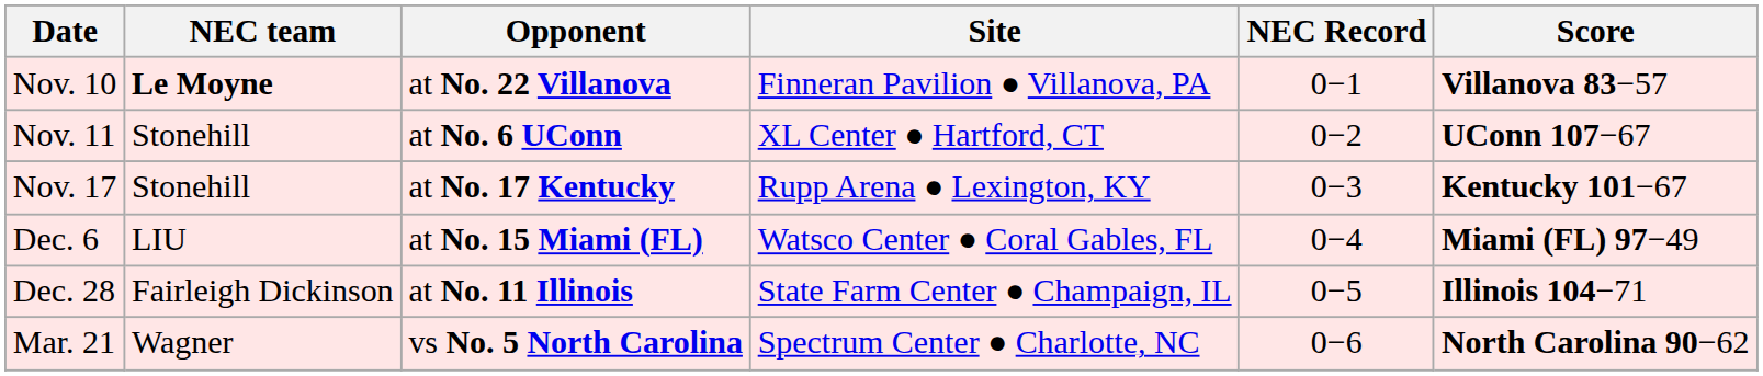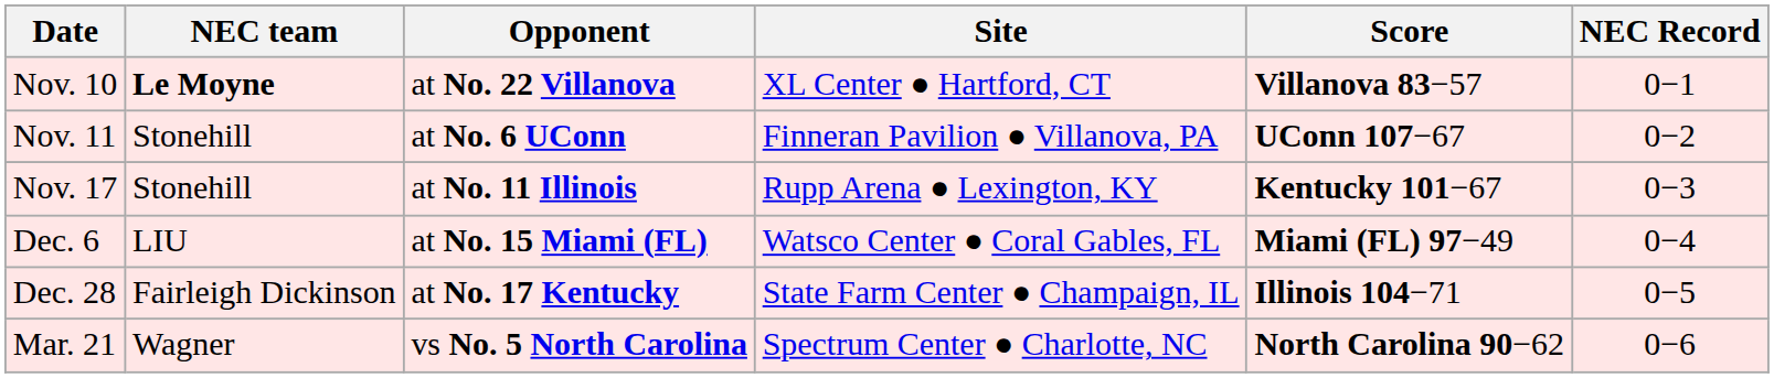columns swapped: Score <-> NEC Record
Nov. 10 | Site: Finneran Pavilion ● Villanova, PA -> XL Center ● Hartford, CT
Nov. 11 | Site: XL Center ● Hartford, CT -> Finneran Pavilion ● Villanova, PA
Nov. 17 | Opponent: at No. 17 Kentucky -> at No. 11 Illinois
Dec. 28 | Opponent: at No. 11 Illinois -> at No. 17 Kentucky
